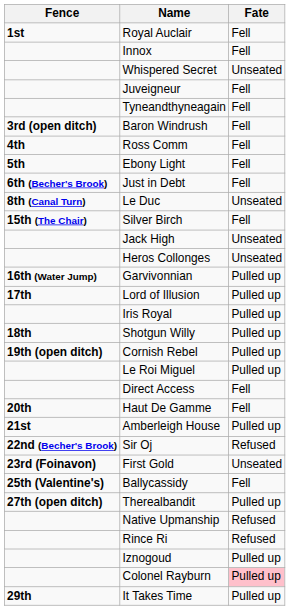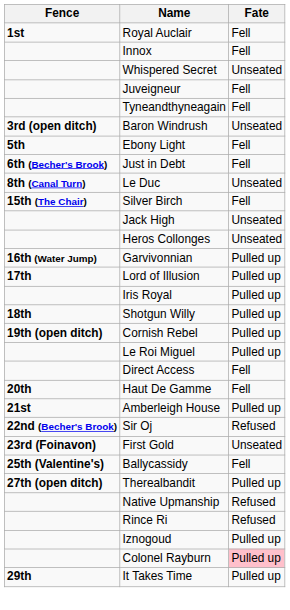Baron Windrush | Fate: Fell -> Unseated
- row: 4th | Ross Comm | Fell
